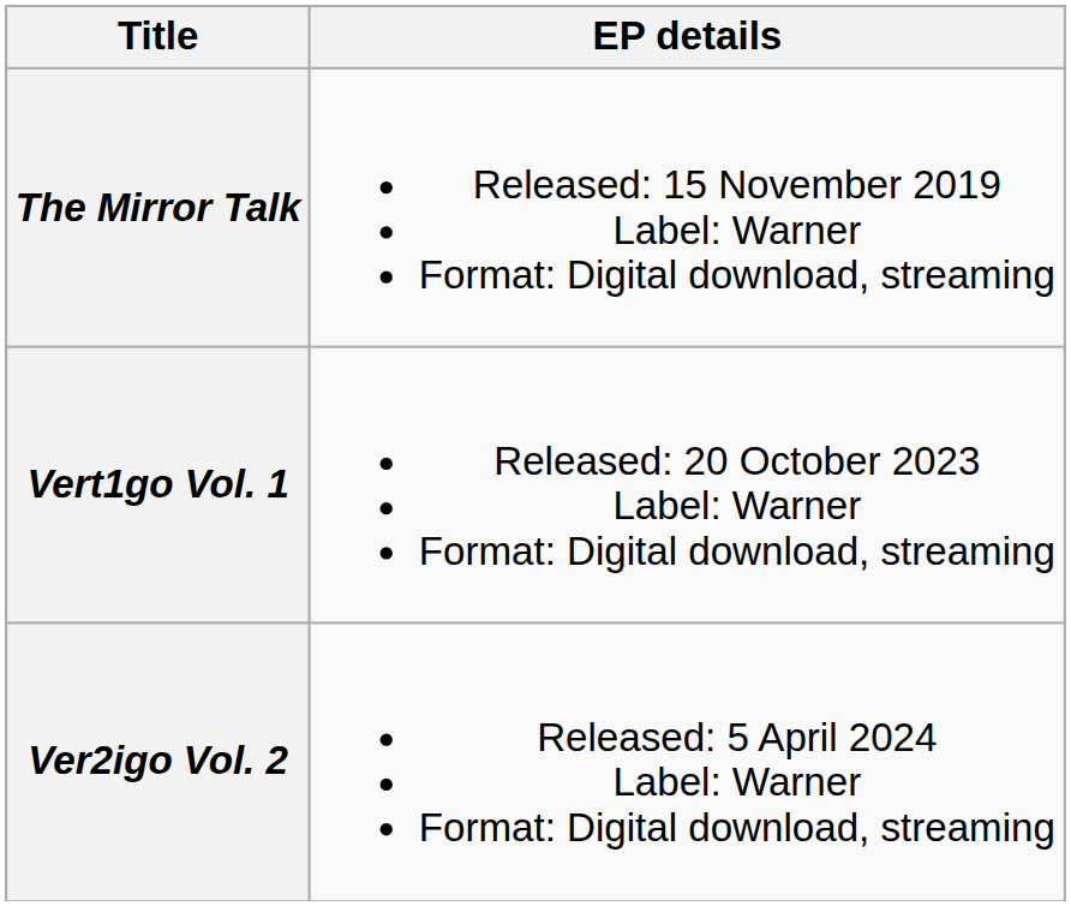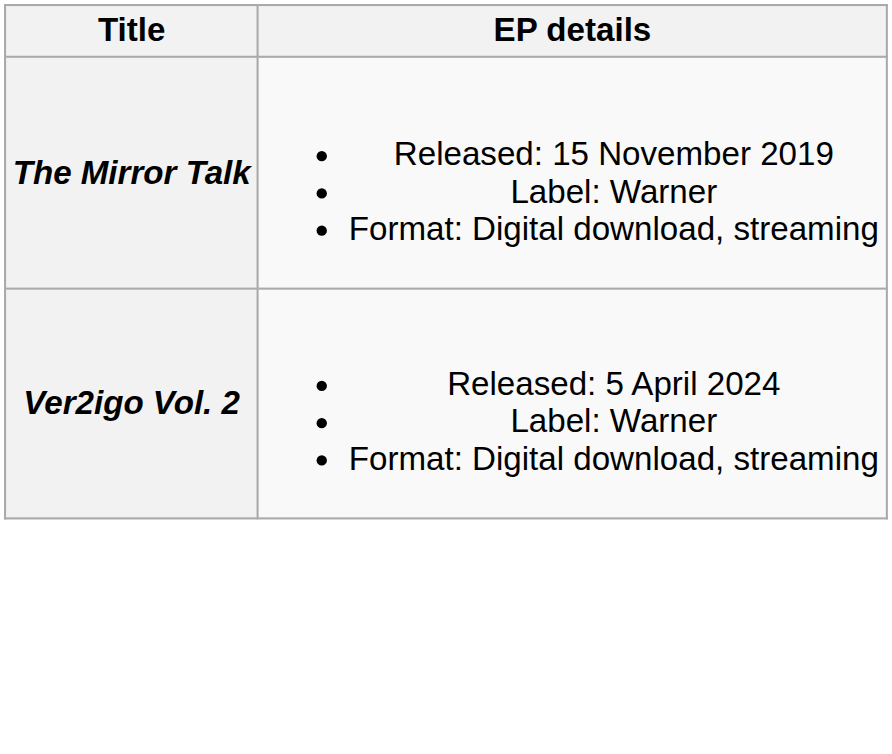- row: Vert1go Vol. 1 | Released: 20 October 2023 Label: Warner Format: Digital download, streaming
